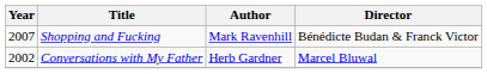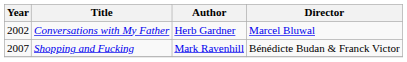rows swapped: Conversations with My Father <-> Shopping and Fucking
